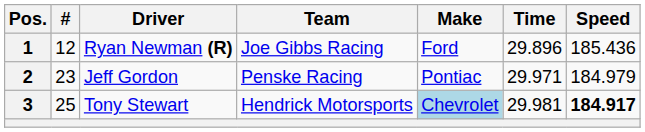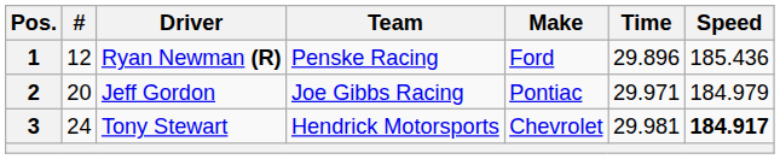1 | Team: Joe Gibbs Racing -> Penske Racing
2 | #: 23 -> 20
2 | Team: Penske Racing -> Joe Gibbs Racing
3 | #: 25 -> 24
3 | Make: lightblue background -> no background
